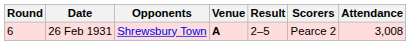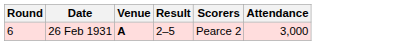- column: Opponents | Shrewsbury Town
26 Feb 1931 | Attendance: 3,008 -> 3,000
